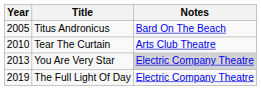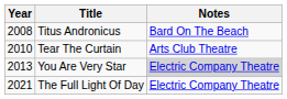Titus Andronicus | Year: 2005 -> 2008
The Full Light Of Day | Year: 2019 -> 2021
